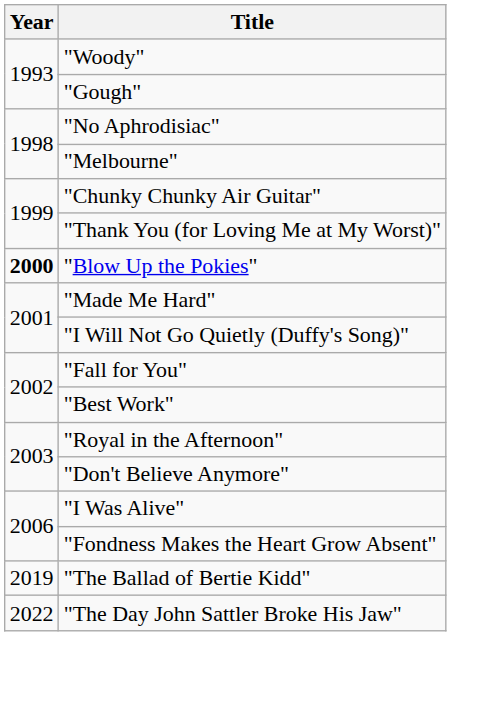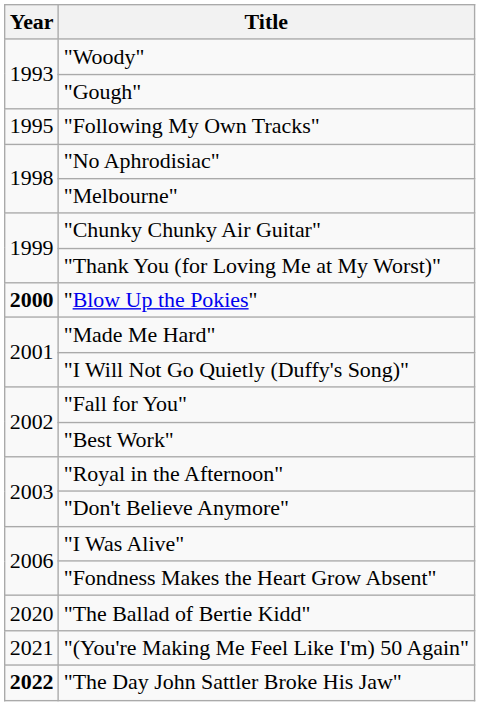+ row: 1995 | "Following My Own Tracks"
"The Ballad of Bertie Kidd" | Year: 2019 -> 2020
+ row: 2021 | "(You're Making Me Feel Like I'm) 50 Again"
"The Day John Sattler Broke His Jaw" | Year: normal -> bold
